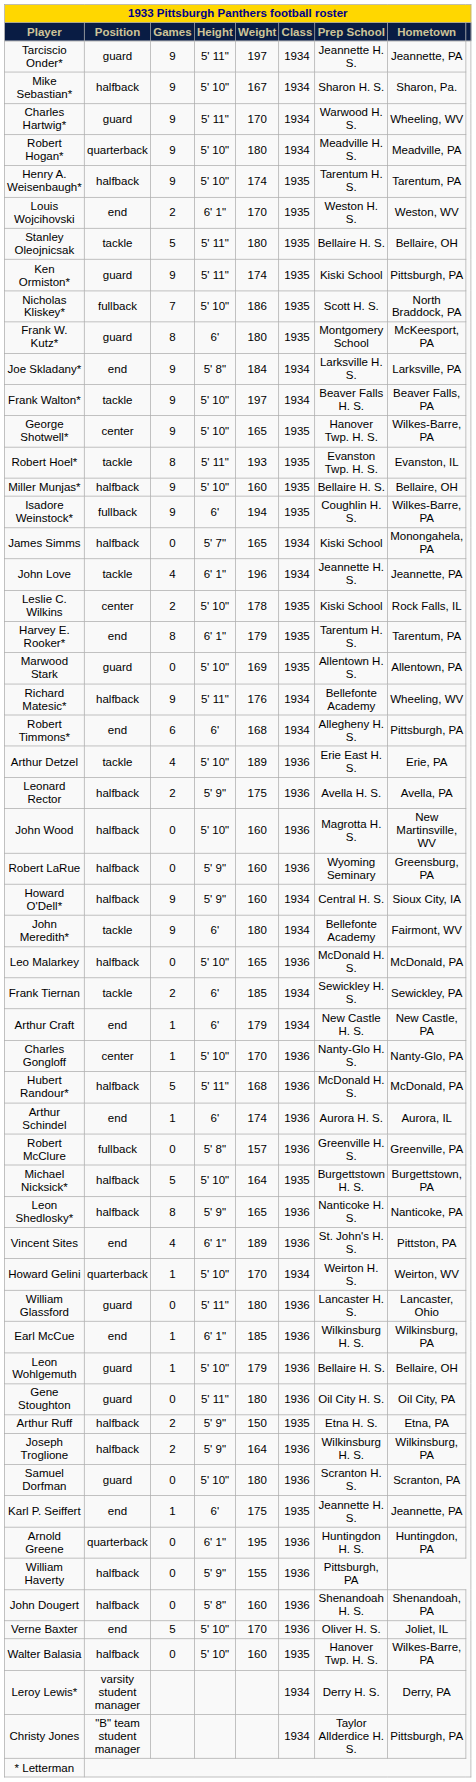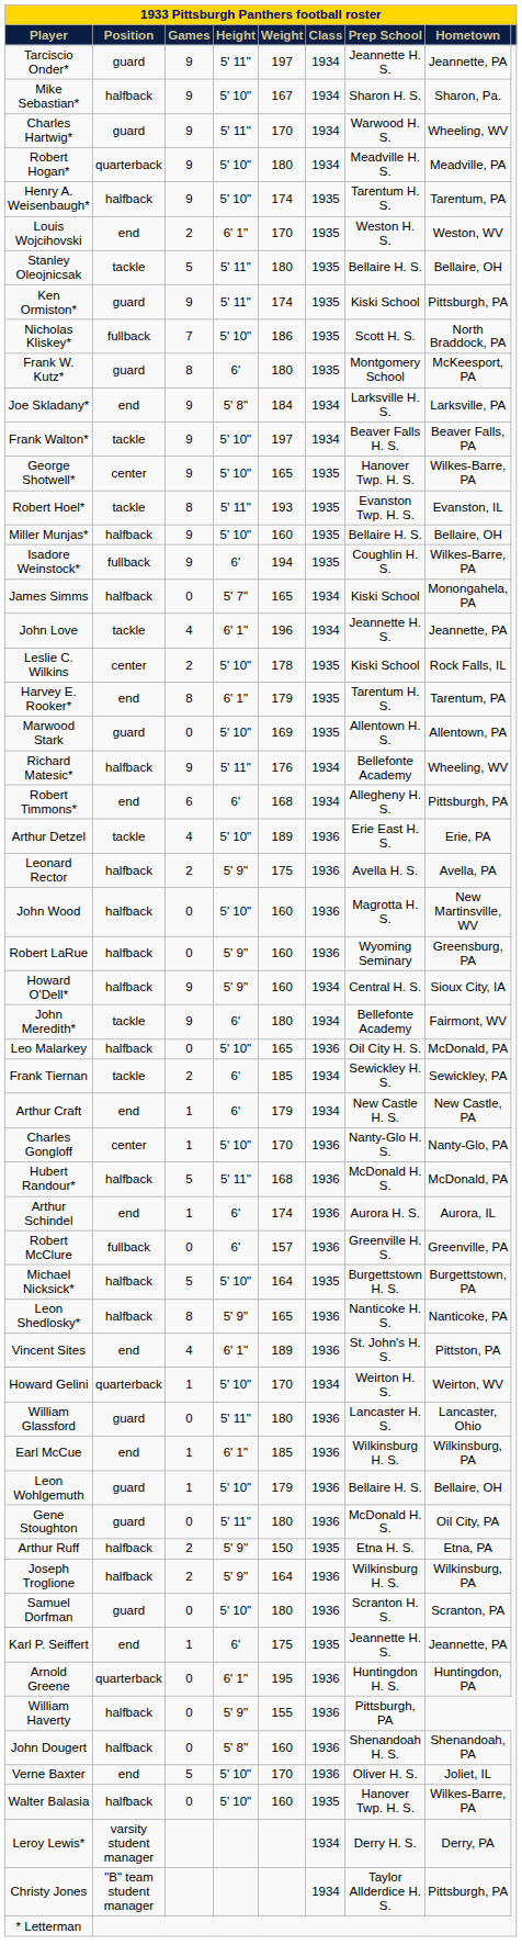Leo Malarkey | Prep School: McDonald H. S. -> Oil City H. S.
Robert McClure | Height: 5' 8" -> 6'
Gene Stoughton | Prep School: Oil City H. S. -> McDonald H. S.
